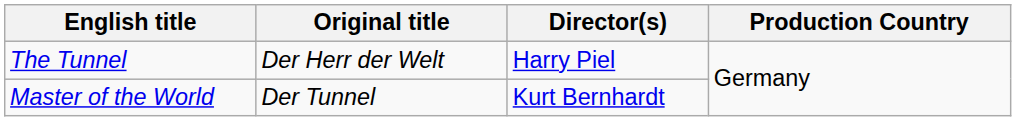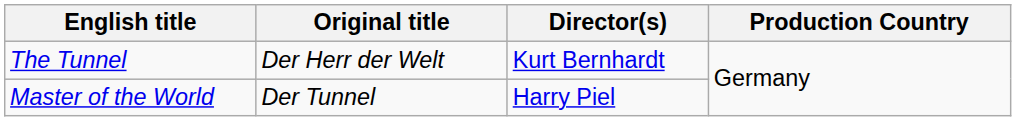The Tunnel | Director(s): Harry Piel -> Kurt Bernhardt
Master of the World | Director(s): Kurt Bernhardt -> Harry Piel
